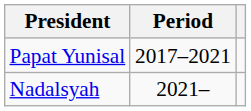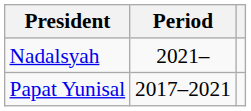rows swapped: Papat Yunisal <-> Nadalsyah
